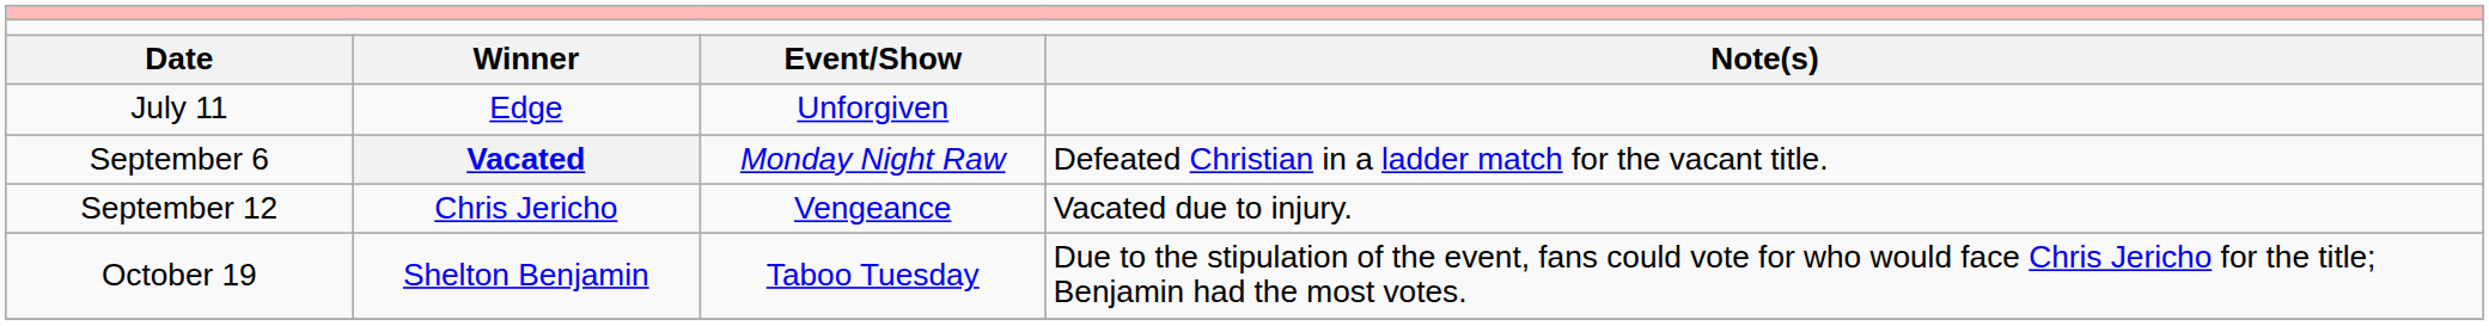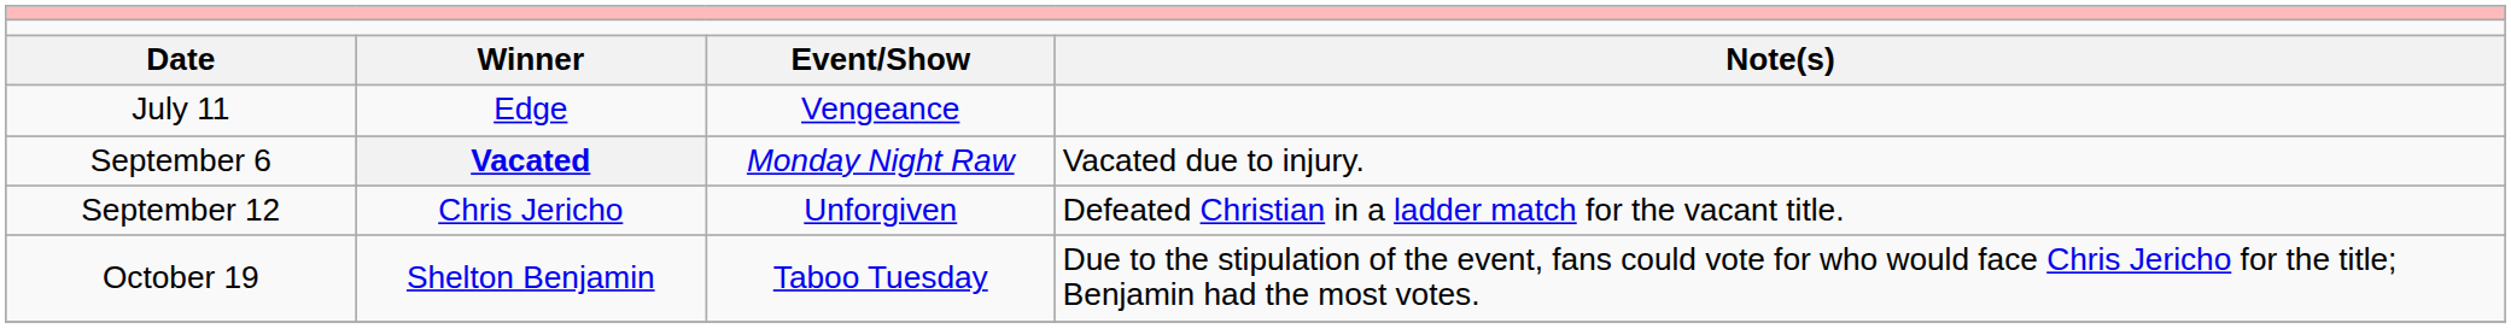July 11 | column 3: Unforgiven -> Vengeance
September 6 | column 4: Defeated Christian in a ladder match for the vacant title. -> Vacated due to injury.
September 12 | column 3: Vengeance -> Unforgiven
September 12 | column 4: Vacated due to injury. -> Defeated Christian in a ladder match for the vacant title.
